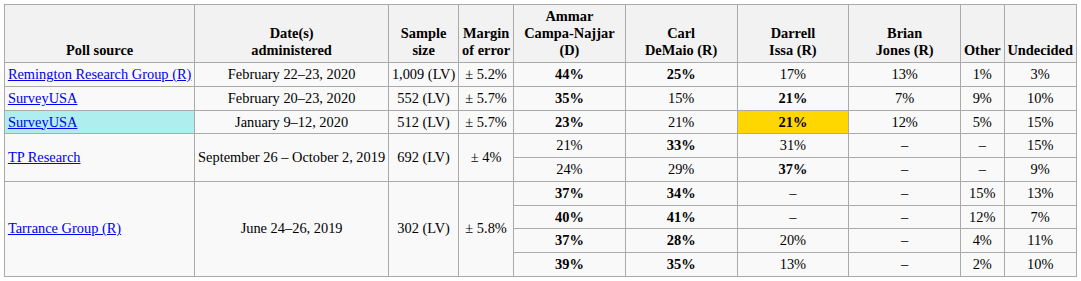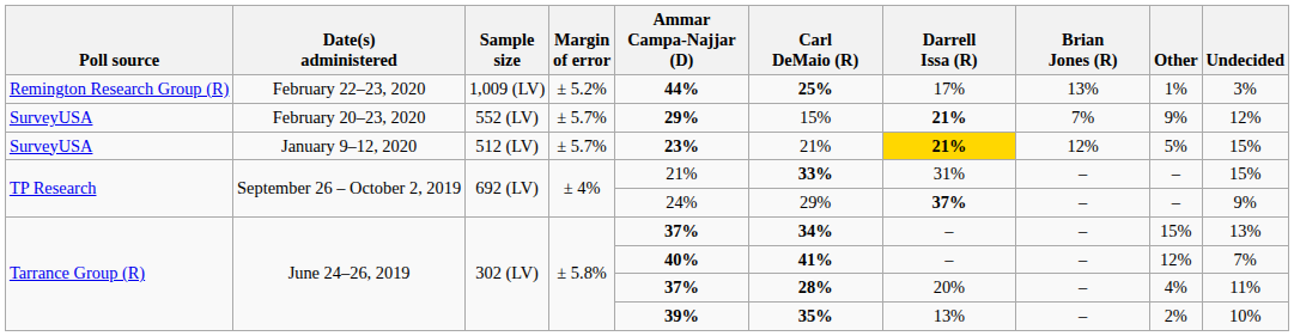February 20–23, 2020 | Ammar Campa-Najjar (D): 35% -> 29%
February 20–23, 2020 | Undecided: 10% -> 12%
January 9–12, 2020 | Poll source: paleturquoise background -> no background
